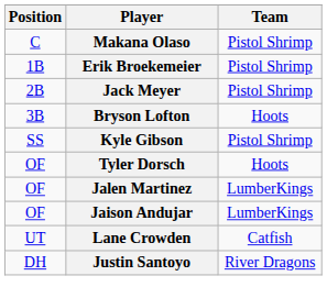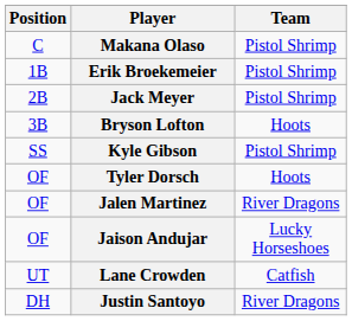Jalen Martinez | Team: LumberKings -> River Dragons
Jaison Andujar | Team: LumberKings -> Lucky Horseshoes
